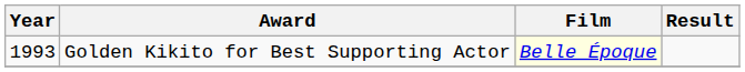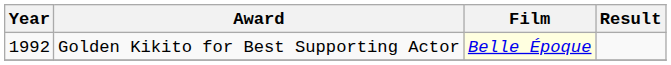Golden Kikito for Best Supporting Actor | Year: 1993 -> 1992
